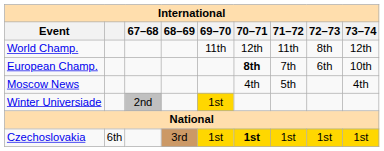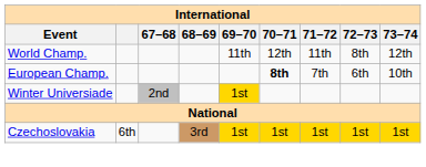- row: Moscow News | 4th | 5th | 4th
Czechoslovakia | 70–71: bold -> normal
